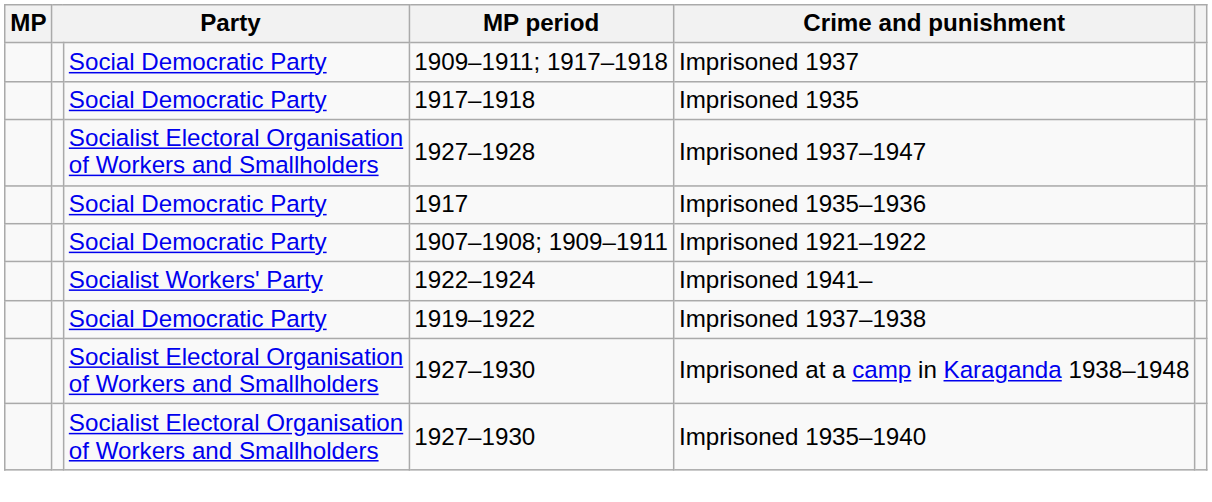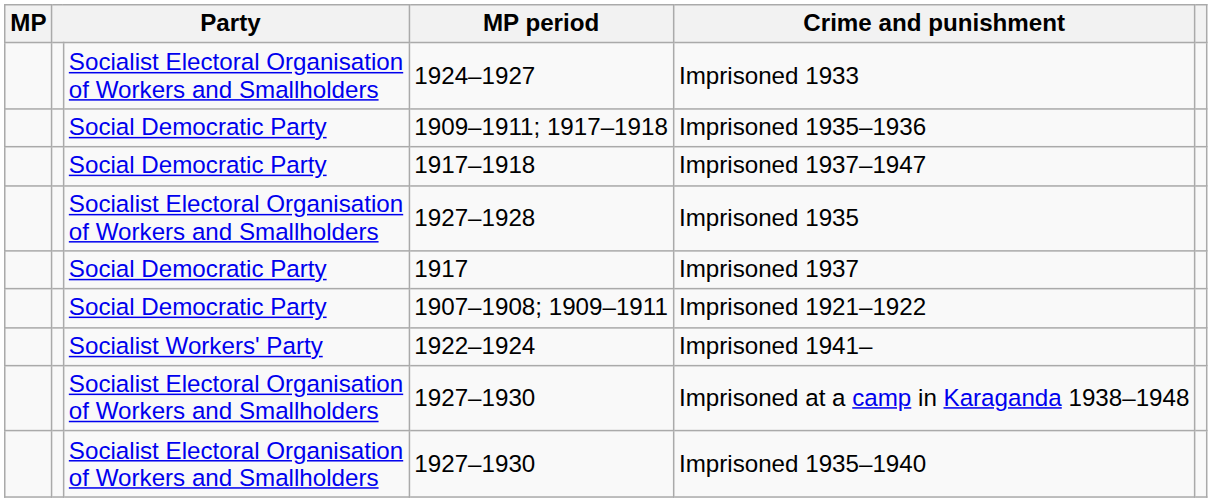+ row: Socialist Electoral Organisation of Workers and Smallholders | 1924–1927 | Imprisoned 1933
1909–1911; 1917–1918 | Crime and punishment: Imprisoned 1937 -> Imprisoned 1935–1936
1917–1918 | Crime and punishment: Imprisoned 1935 -> Imprisoned 1937–1947
1927–1928 | Crime and punishment: Imprisoned 1937–1947 -> Imprisoned 1935
1917 | Crime and punishment: Imprisoned 1935–1936 -> Imprisoned 1937
- row: Social Democratic Party | 1919–1922 | Imprisoned 1937–1938
